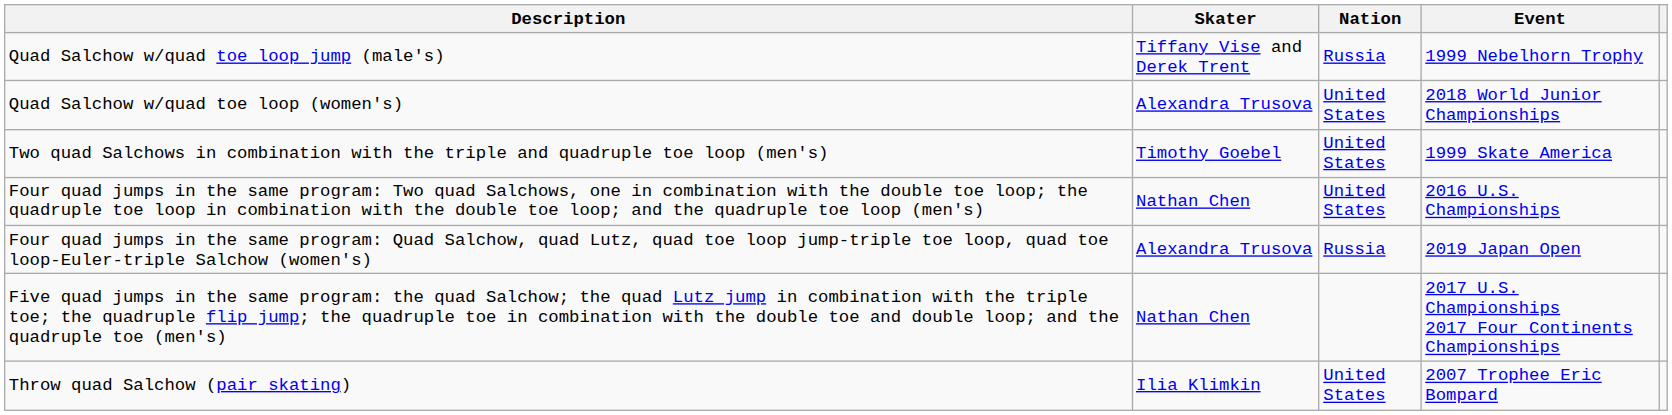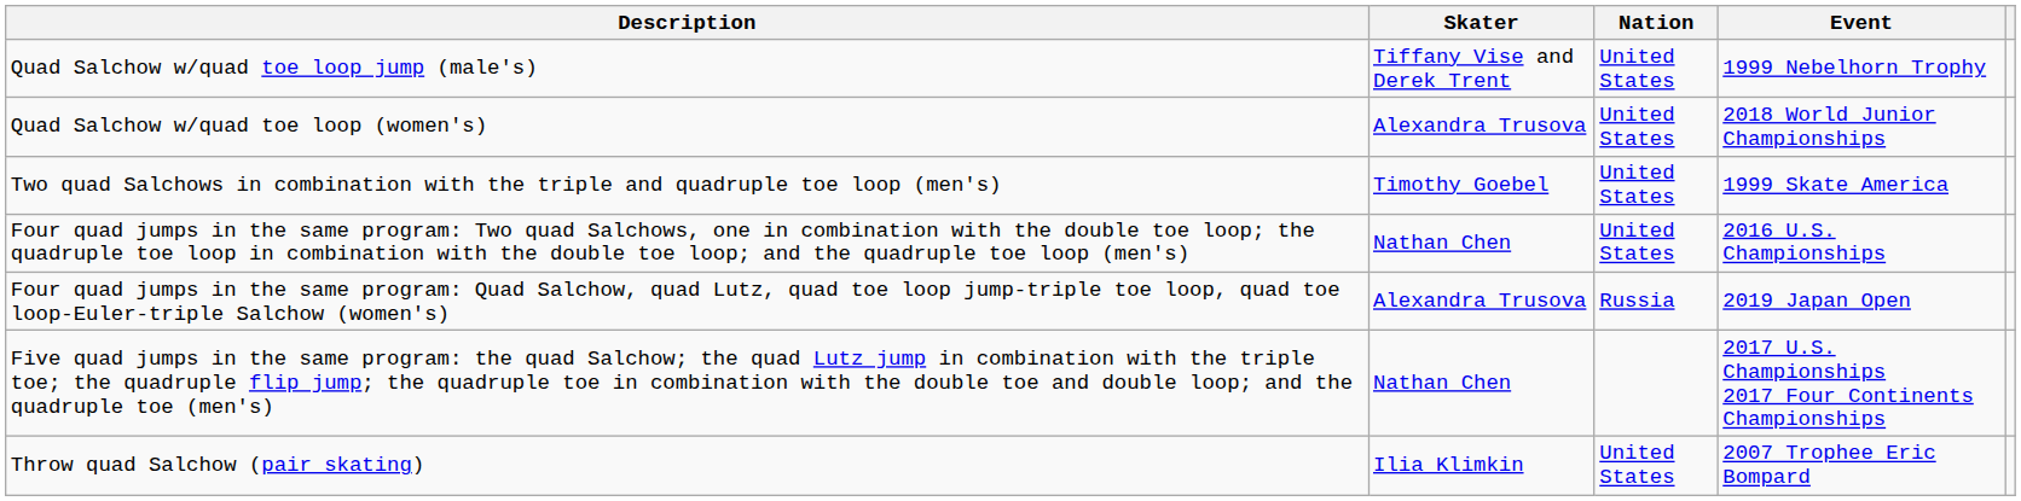Quad Salchow w/quad toe loop jump (male's) | Nation: Russia -> United States
